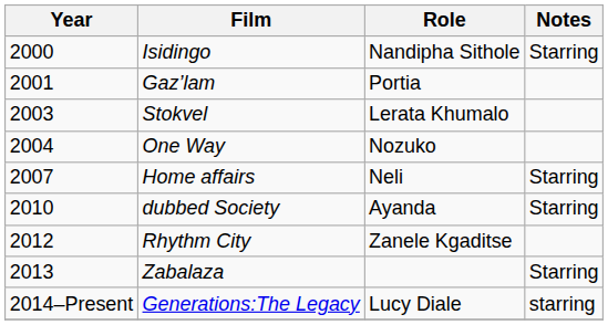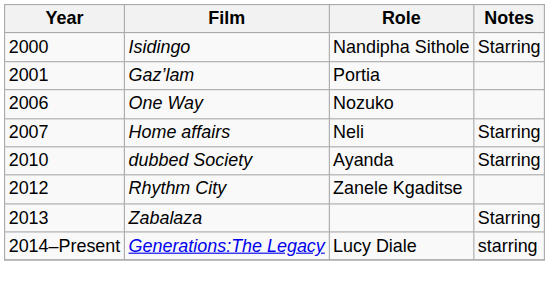- row: 2003 | Stokvel | Lerata Khumalo
One Way | Year: 2004 -> 2006
